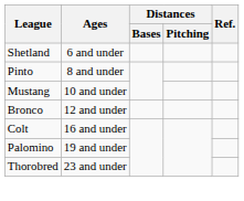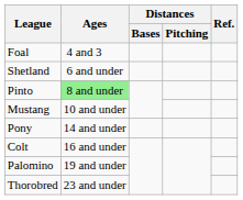+ row: Foal | 4 and 3
Pinto | Ages: no background -> lightgreen background
- row: Bronco | 12 and under
+ row: Pony | 14 and under
